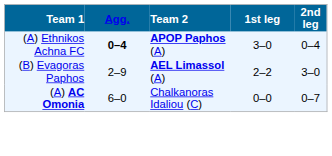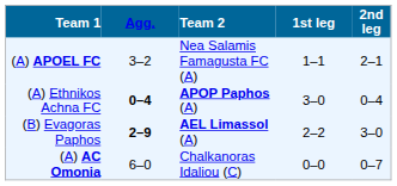+ row: (A) APOEL FC | 3–2 | Nea Salamis Famagusta FC (A) | 1–1 | 2–1
(B) Evagoras Paphos | Agg.: normal -> bold
